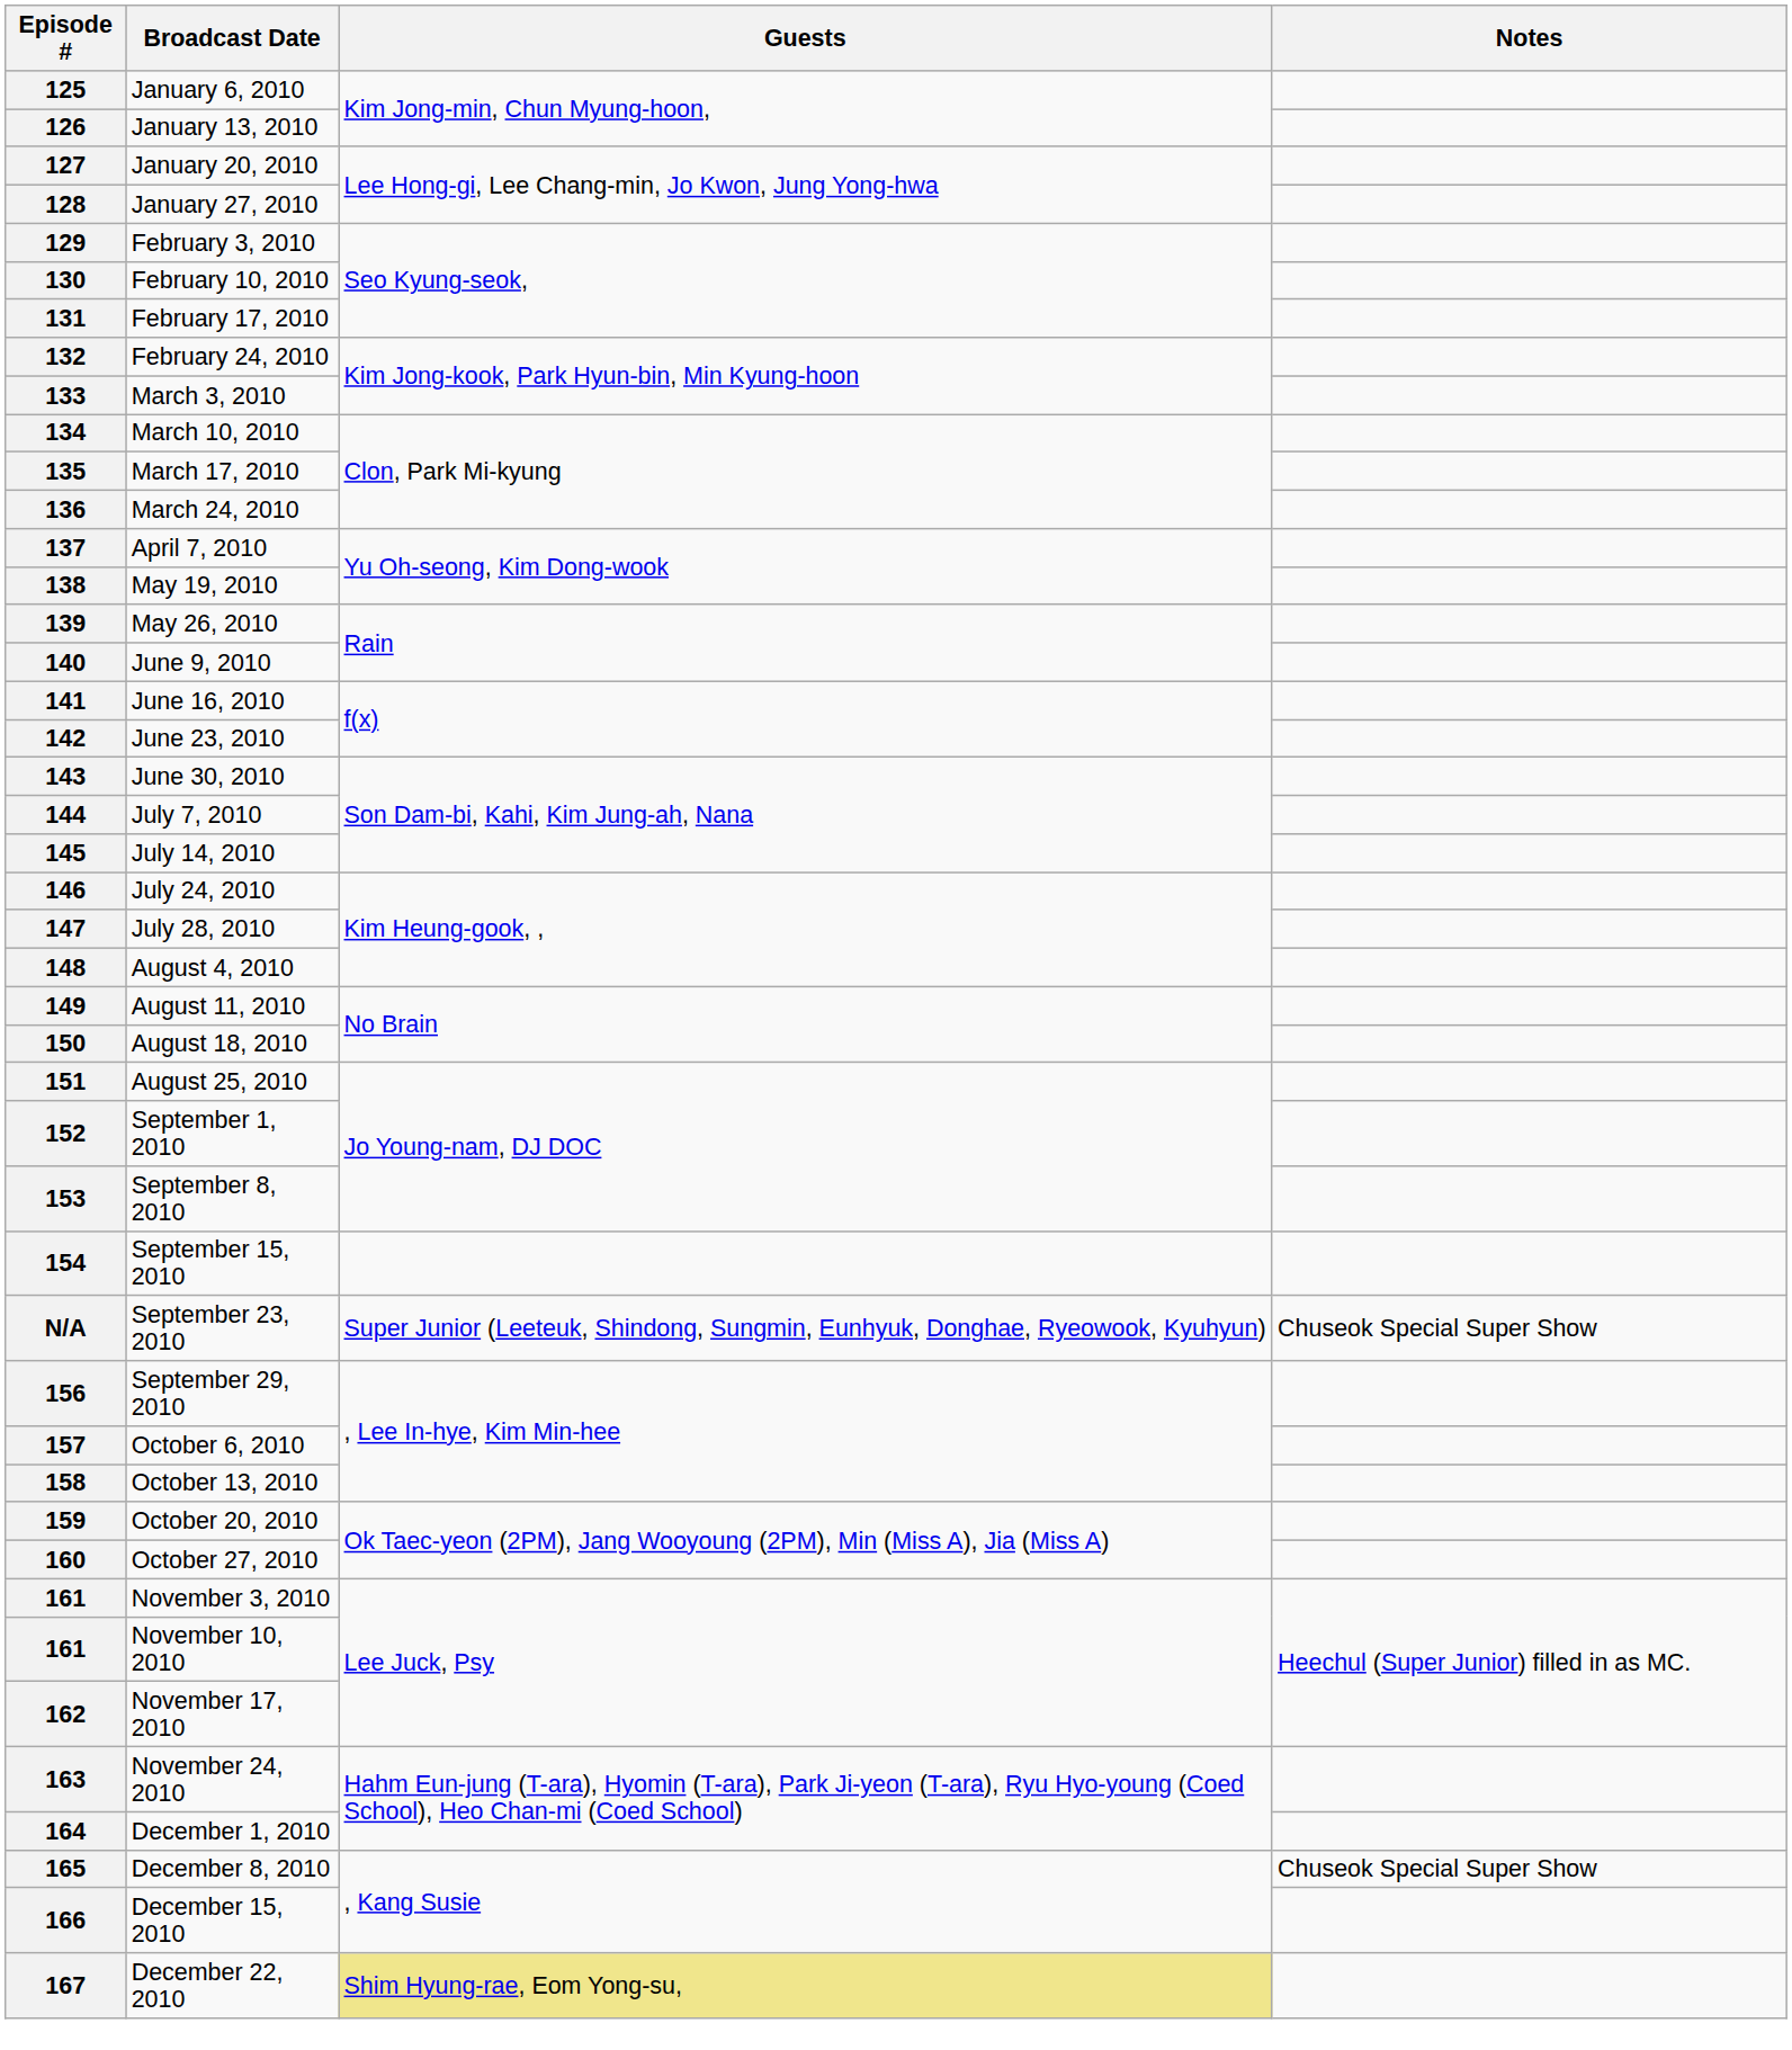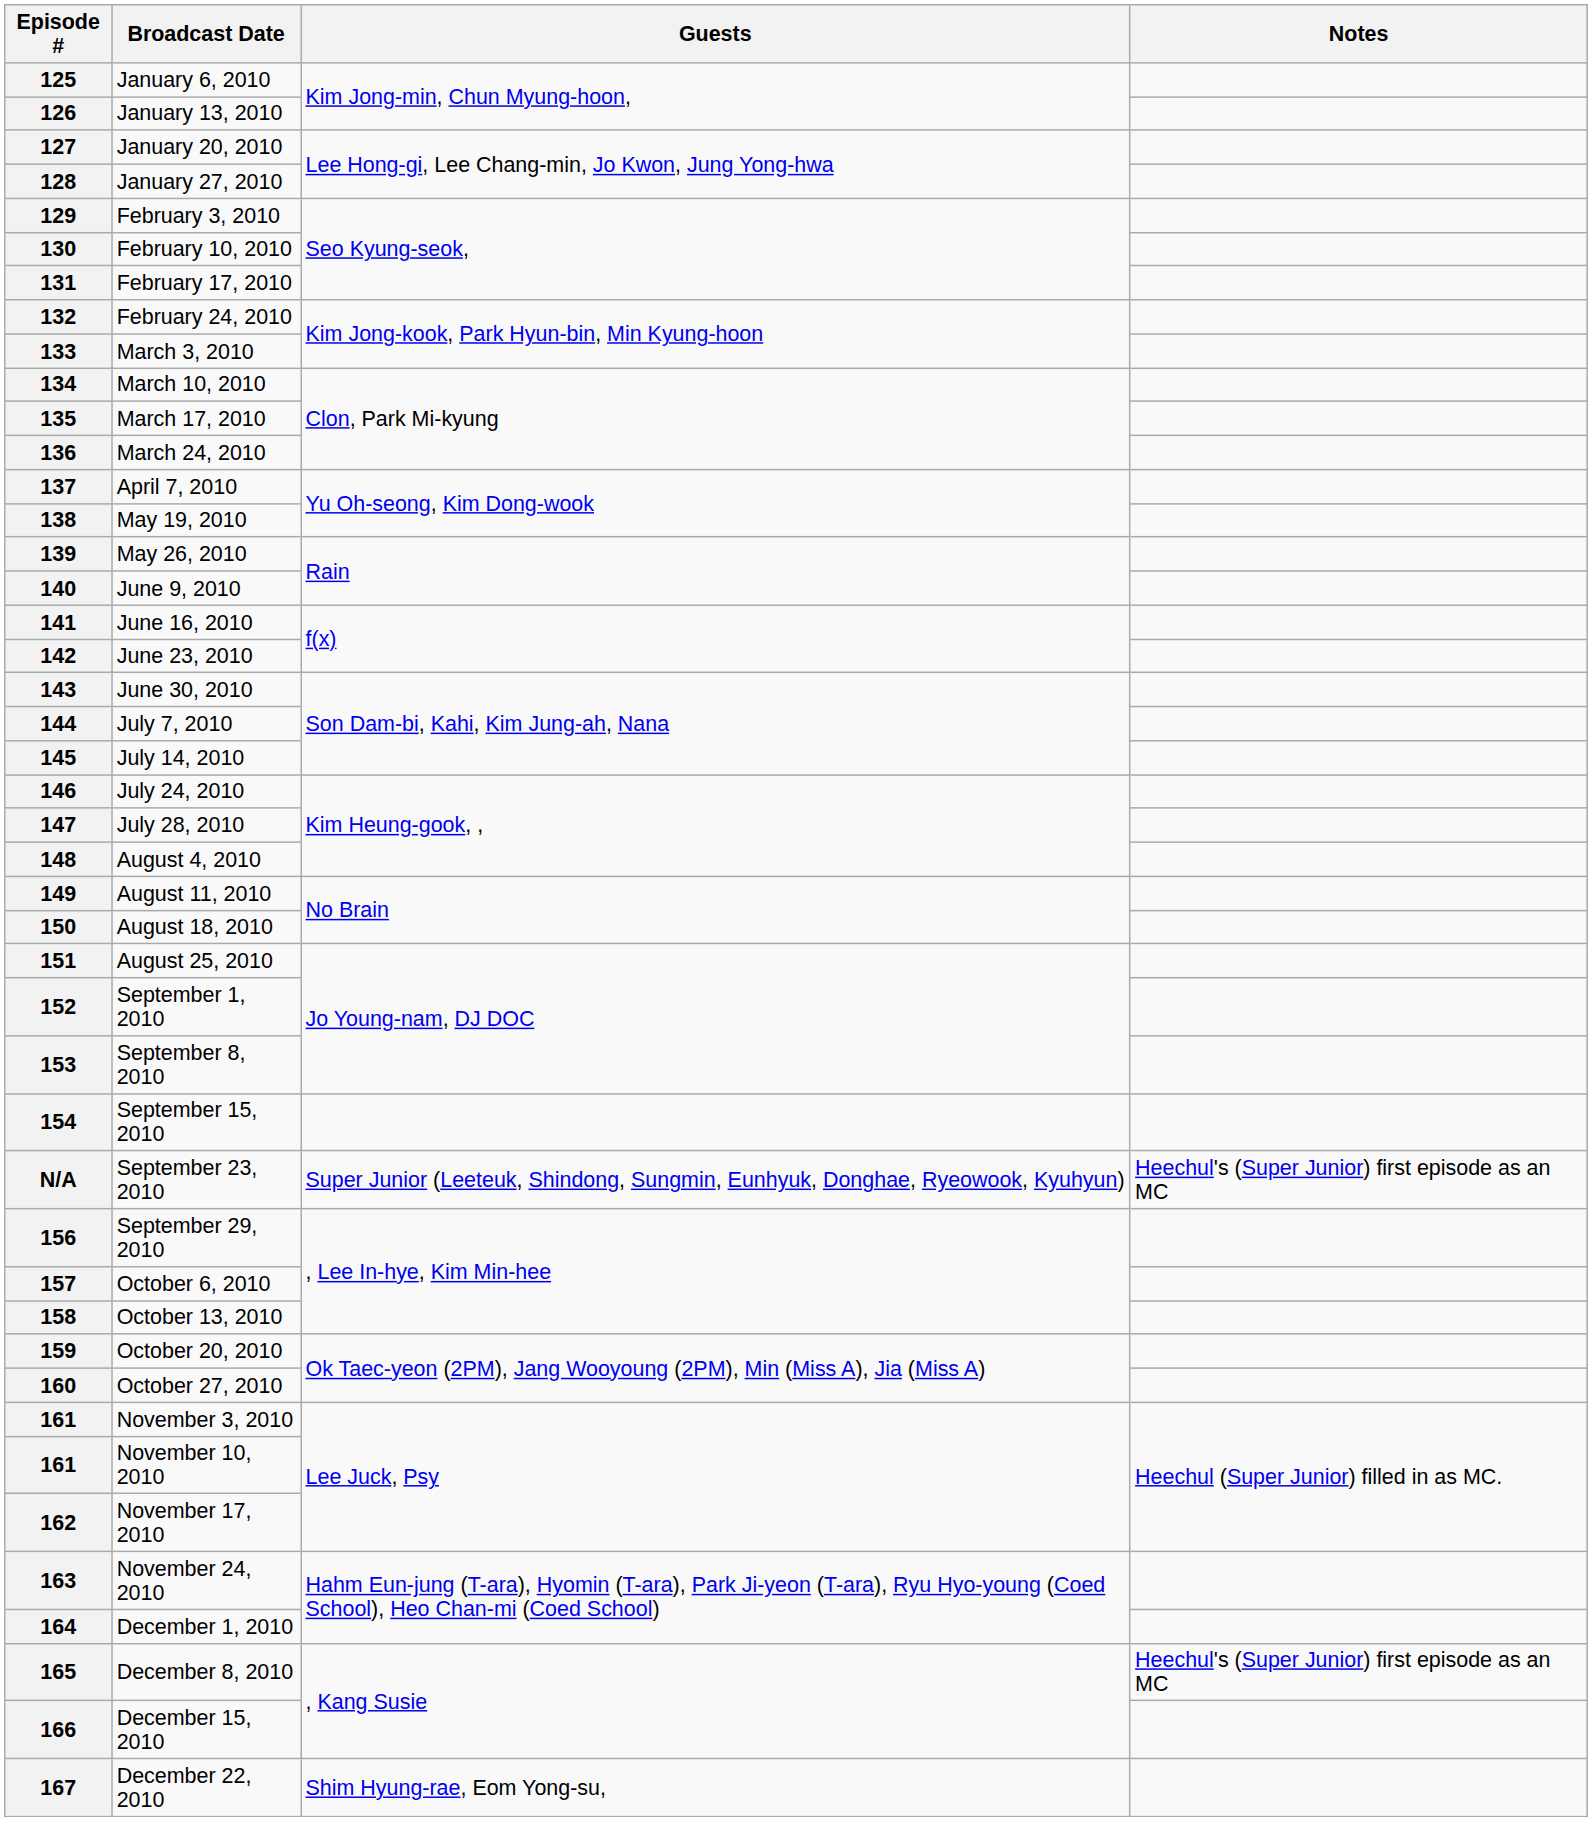N/A | Notes: Chuseok Special Super Show -> Heechul's (Super Junior) first episode as an MC
165 | Notes: Chuseok Special Super Show -> Heechul's (Super Junior) first episode as an MC
167 | Guests: khaki background -> no background
